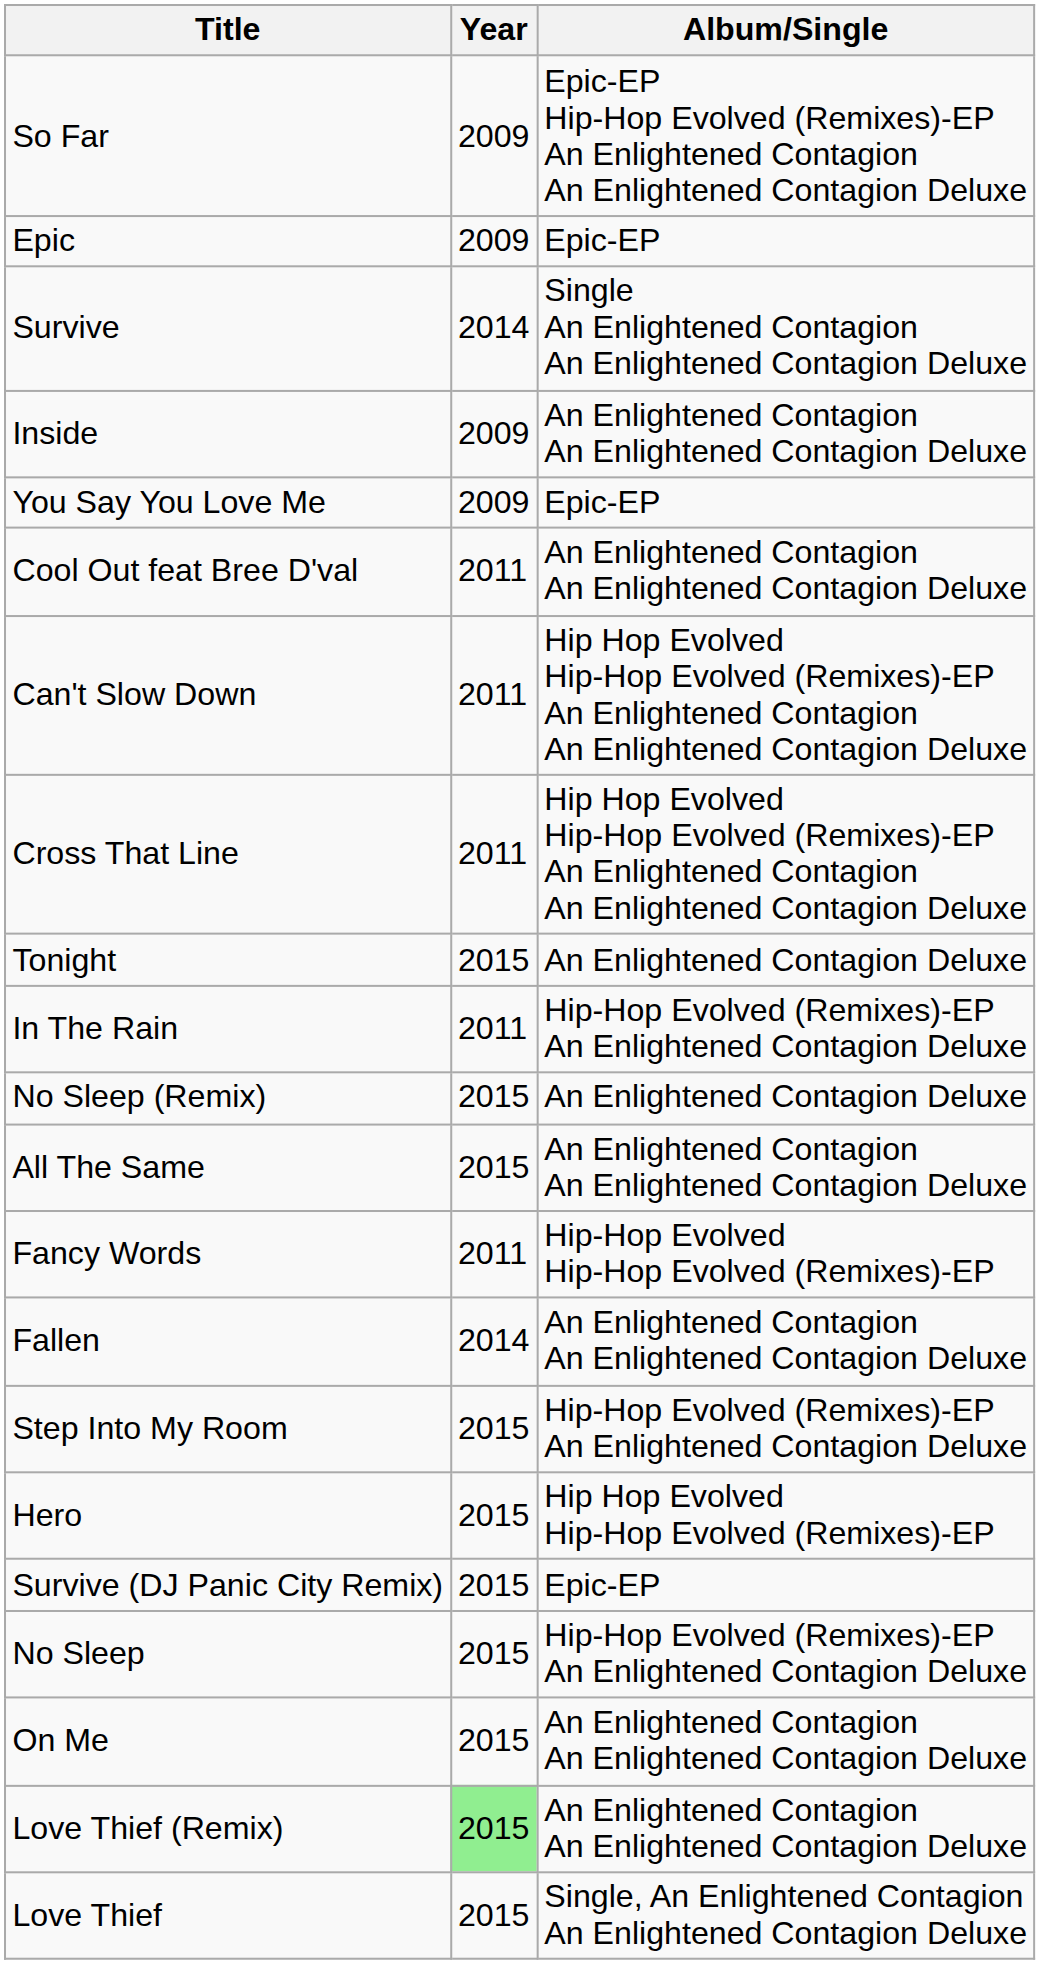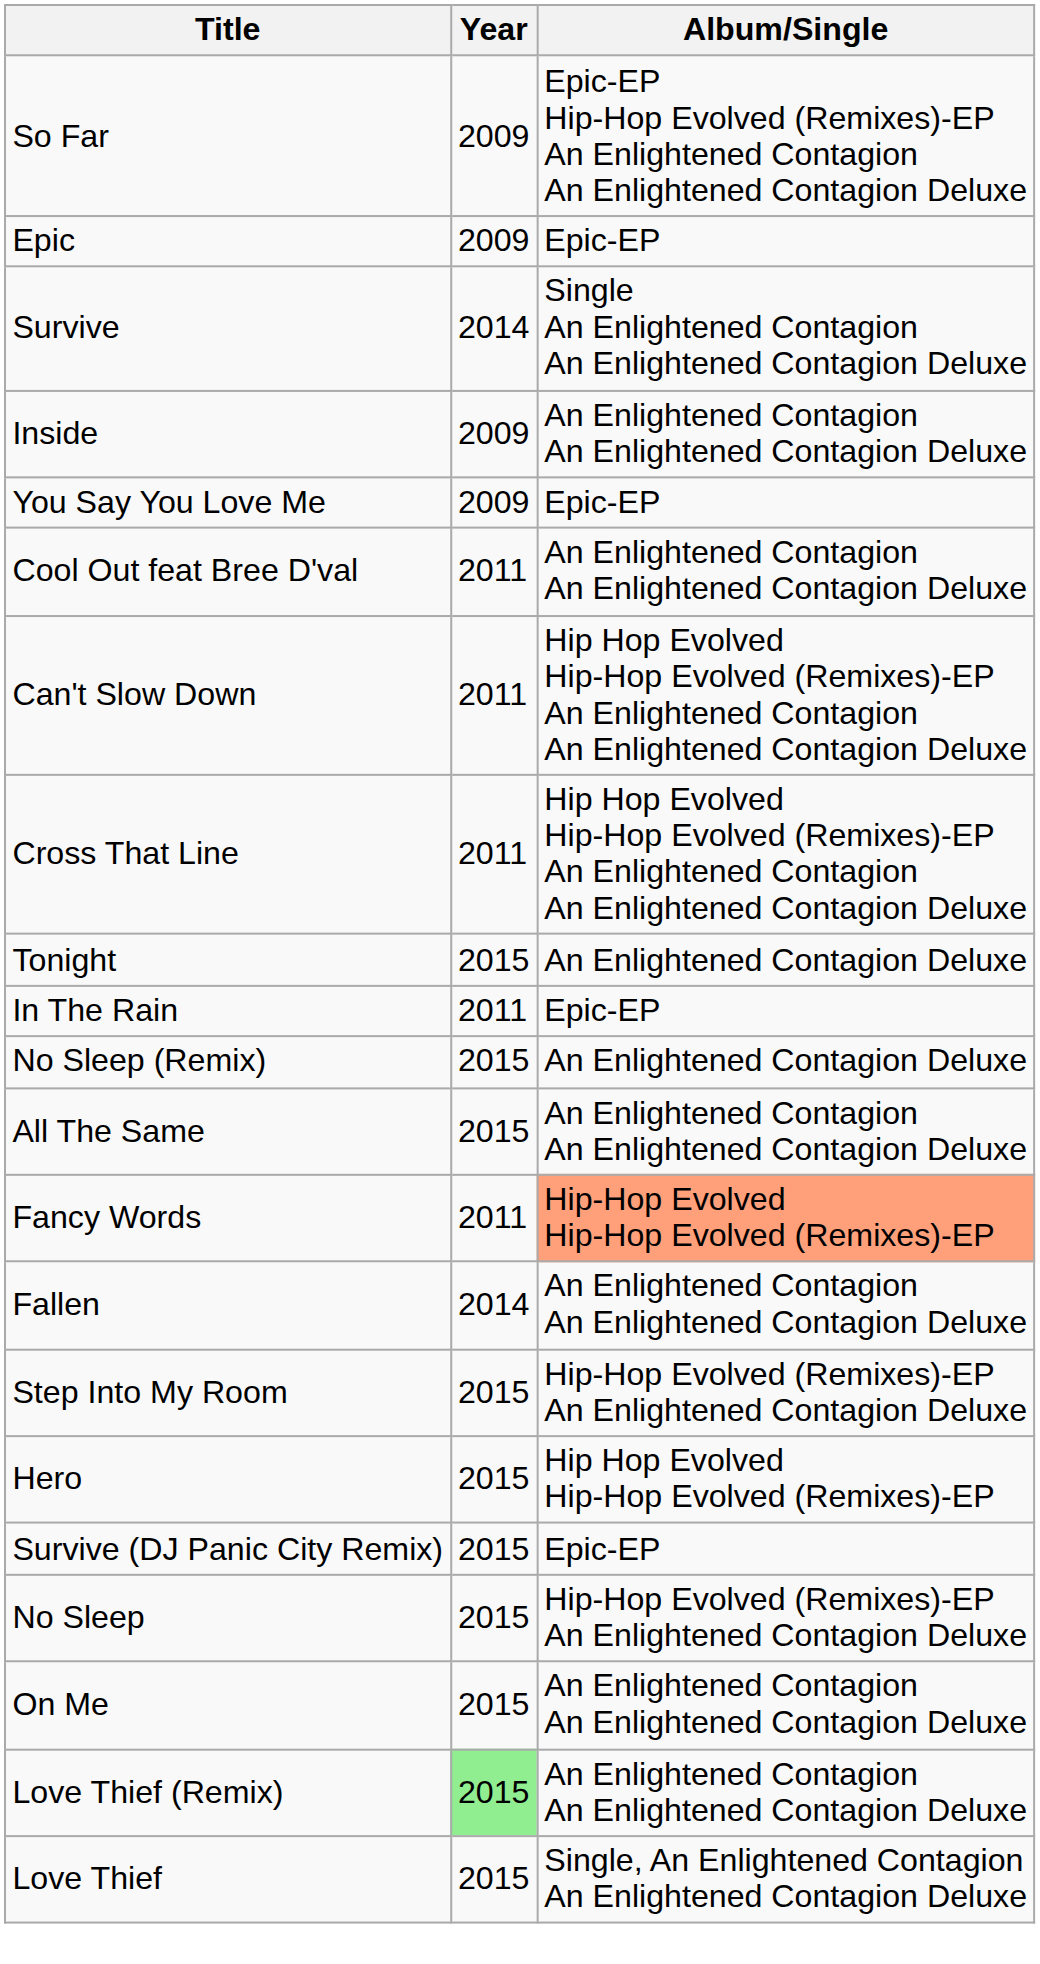In The Rain | Album/Single: Hip-Hop Evolved (Remixes)-EP An Enlightened Contagion Deluxe -> Epic-EP
Fancy Words | Album/Single: no background -> lightsalmon background
